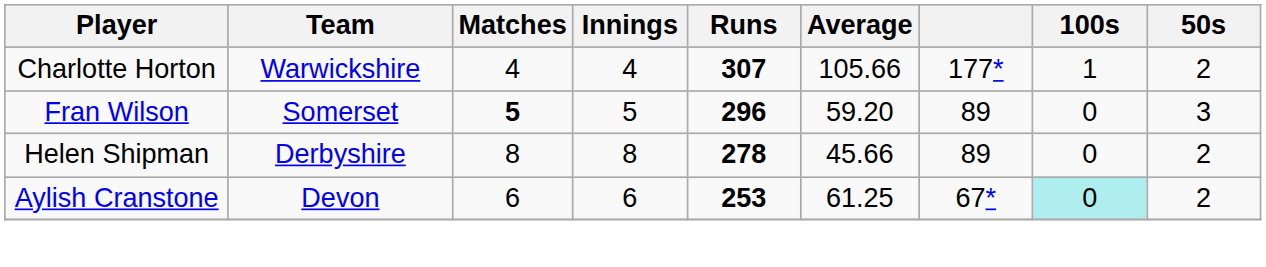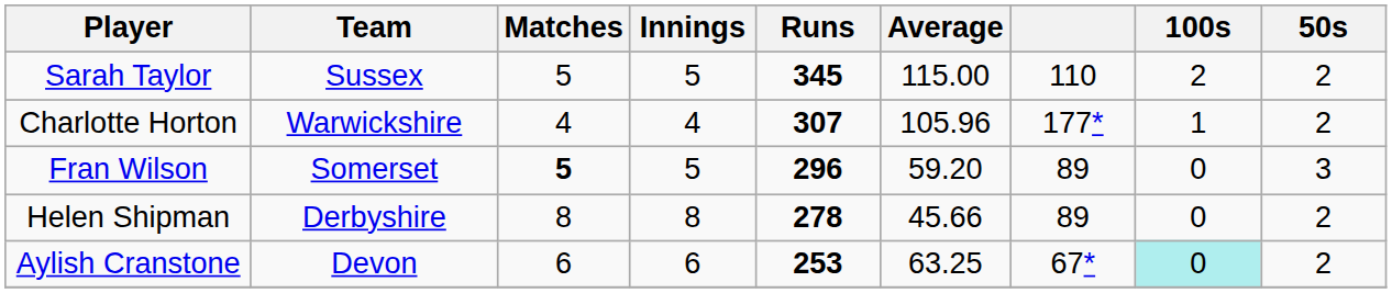+ row: Sarah Taylor | Sussex | 5 | 5 | 345 | 115.00 | 110 | 2 | 2
Charlotte Horton | Average: 105.66 -> 105.96
Aylish Cranstone | Average: 61.25 -> 63.25
